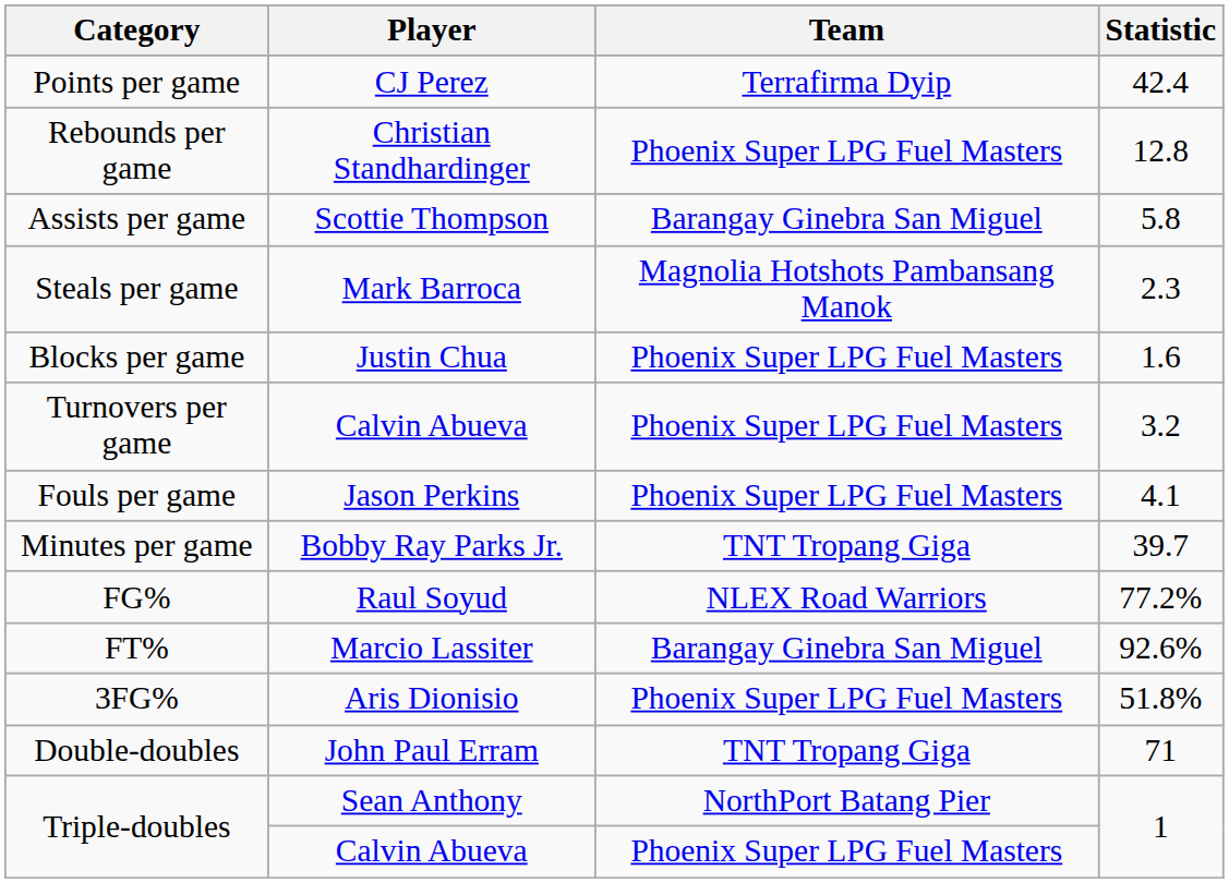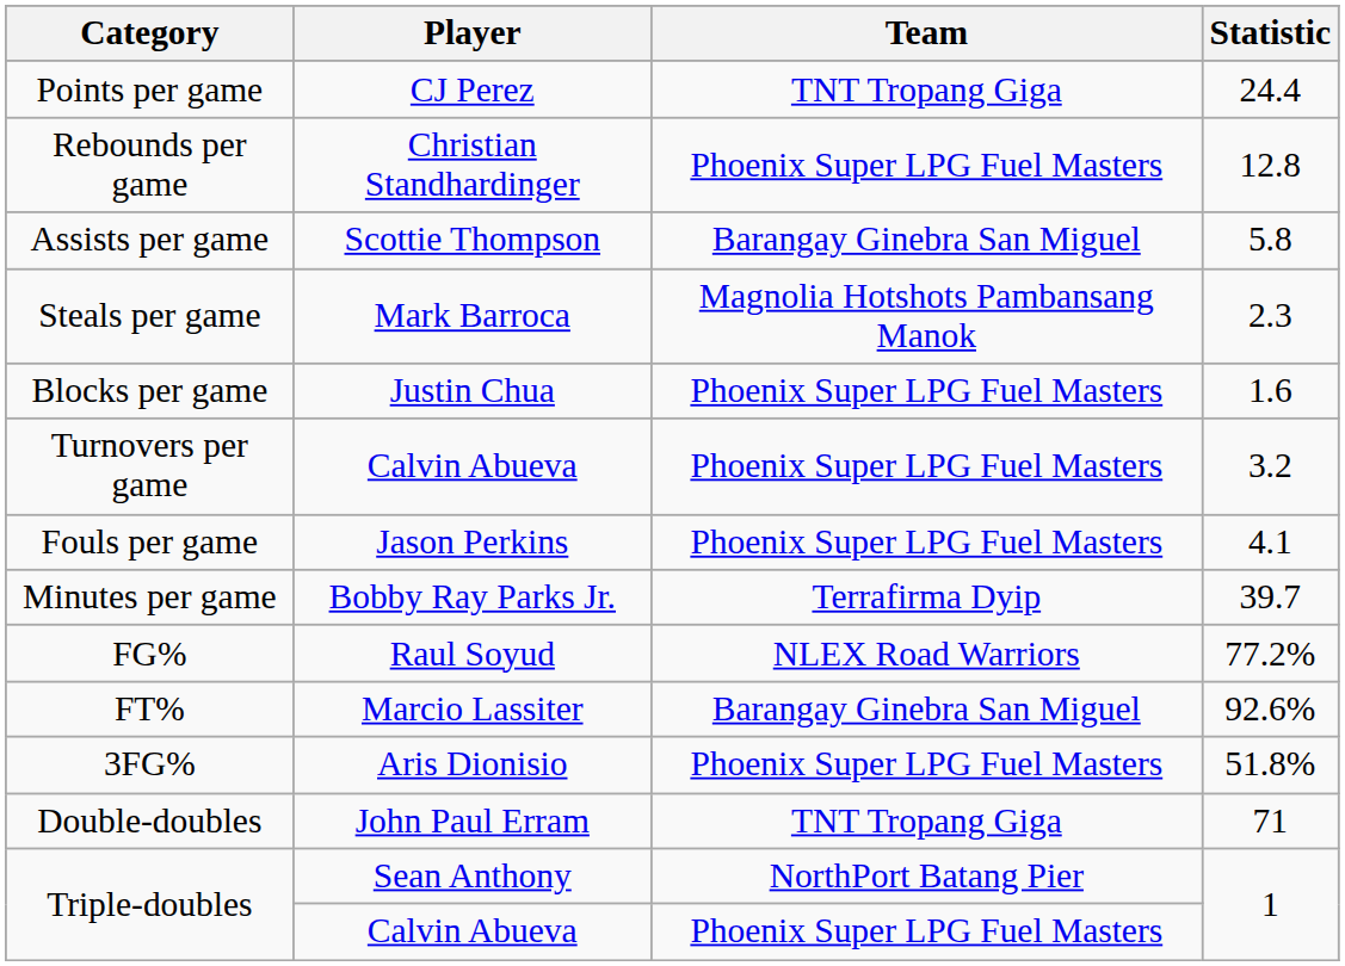Points per game | Team: Terrafirma Dyip -> TNT Tropang Giga
Points per game | Statistic: 42.4 -> 24.4
Minutes per game | Team: TNT Tropang Giga -> Terrafirma Dyip
